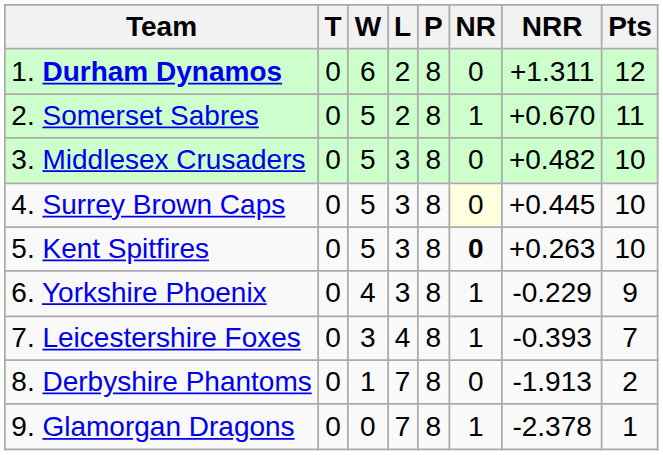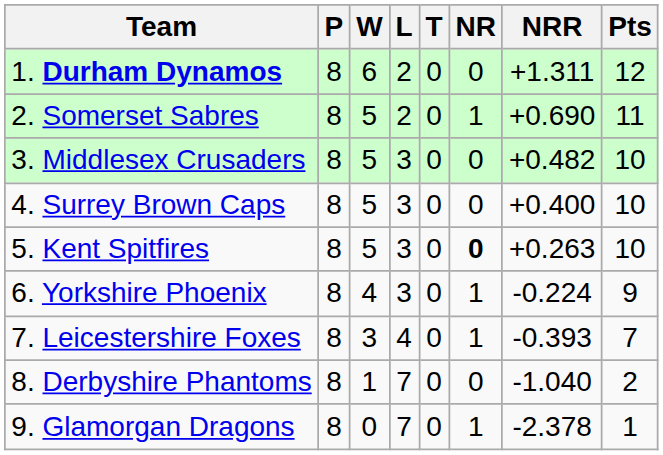columns swapped: P <-> T
2. Somerset Sabres | NRR: +0.670 -> +0.690
4. Surrey Brown Caps | NR: lightyellow background -> no background
4. Surrey Brown Caps | NRR: +0.445 -> +0.400
6. Yorkshire Phoenix | NRR: -0.229 -> -0.224
8. Derbyshire Phantoms | NRR: -1.913 -> -1.040
